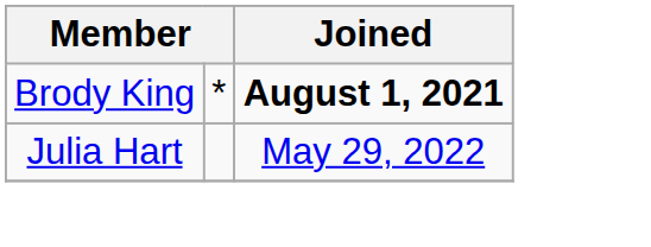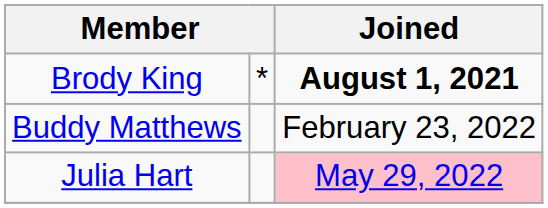+ row: Buddy Matthews | February 23, 2022
Julia Hart | Joined: no background -> pink background
